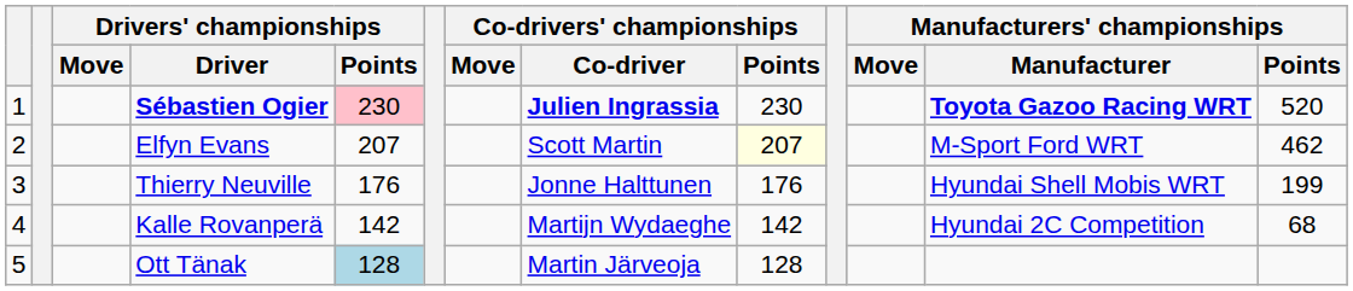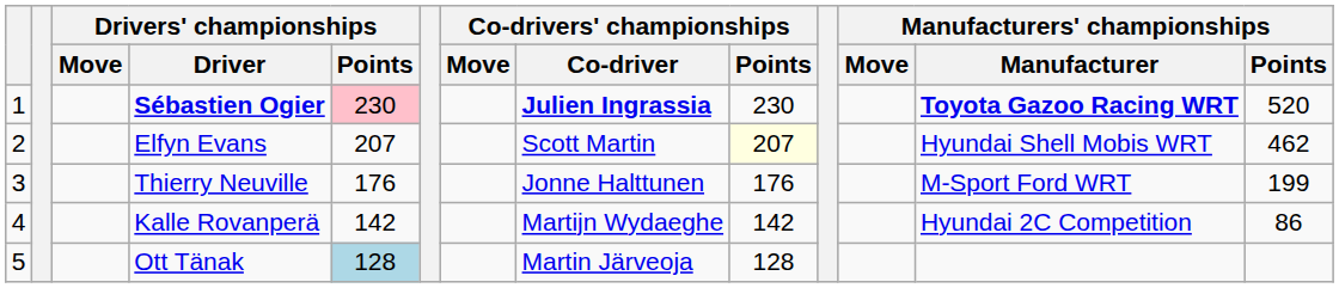Elfyn Evans | Manufacturers' championships / Manufacturer: M-Sport Ford WRT -> Hyundai Shell Mobis WRT
Thierry Neuville | Manufacturers' championships / Manufacturer: Hyundai Shell Mobis WRT -> M-Sport Ford WRT
Kalle Rovanperä | Manufacturers' championships / Points: 68 -> 86
